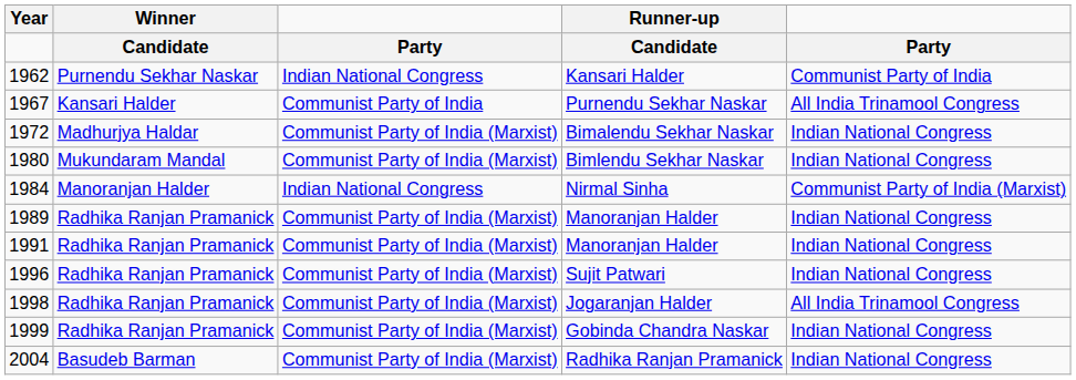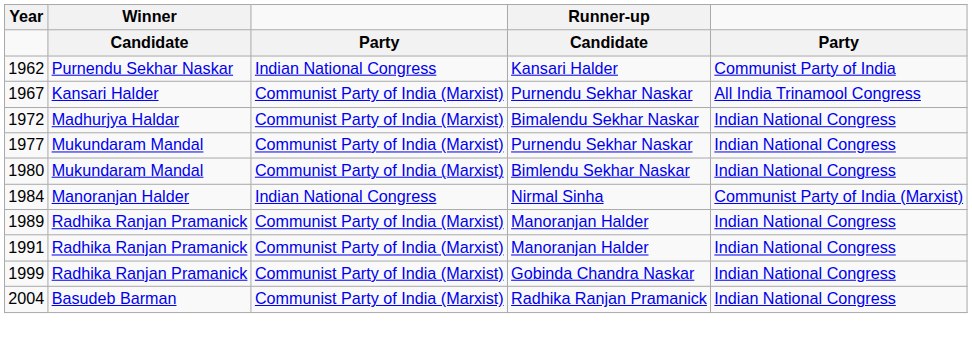1967 | column 3: Communist Party of India -> Communist Party of India (Marxist)
+ row: 1977 | Mukundaram Mandal | Communist Party of India (Marxist) | Purnendu Sekhar Naskar | Indian National Congress
- row: 1996 | Radhika Ranjan Pramanick | Communist Party of India (Marxist) | Sujit Patwari | Indian National Congress
- row: 1998 | Radhika Ranjan Pramanick | Communist Party of India (Marxist) | Jogaranjan Halder | All India Trinamool Congress
